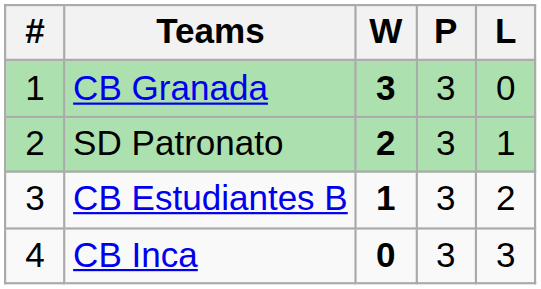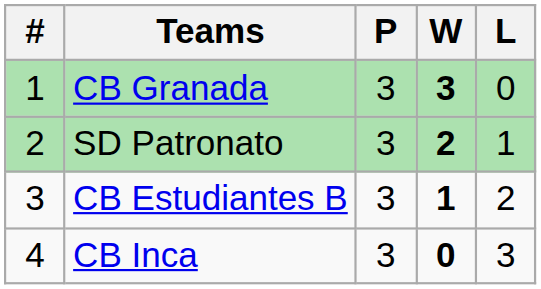columns swapped: P <-> W
